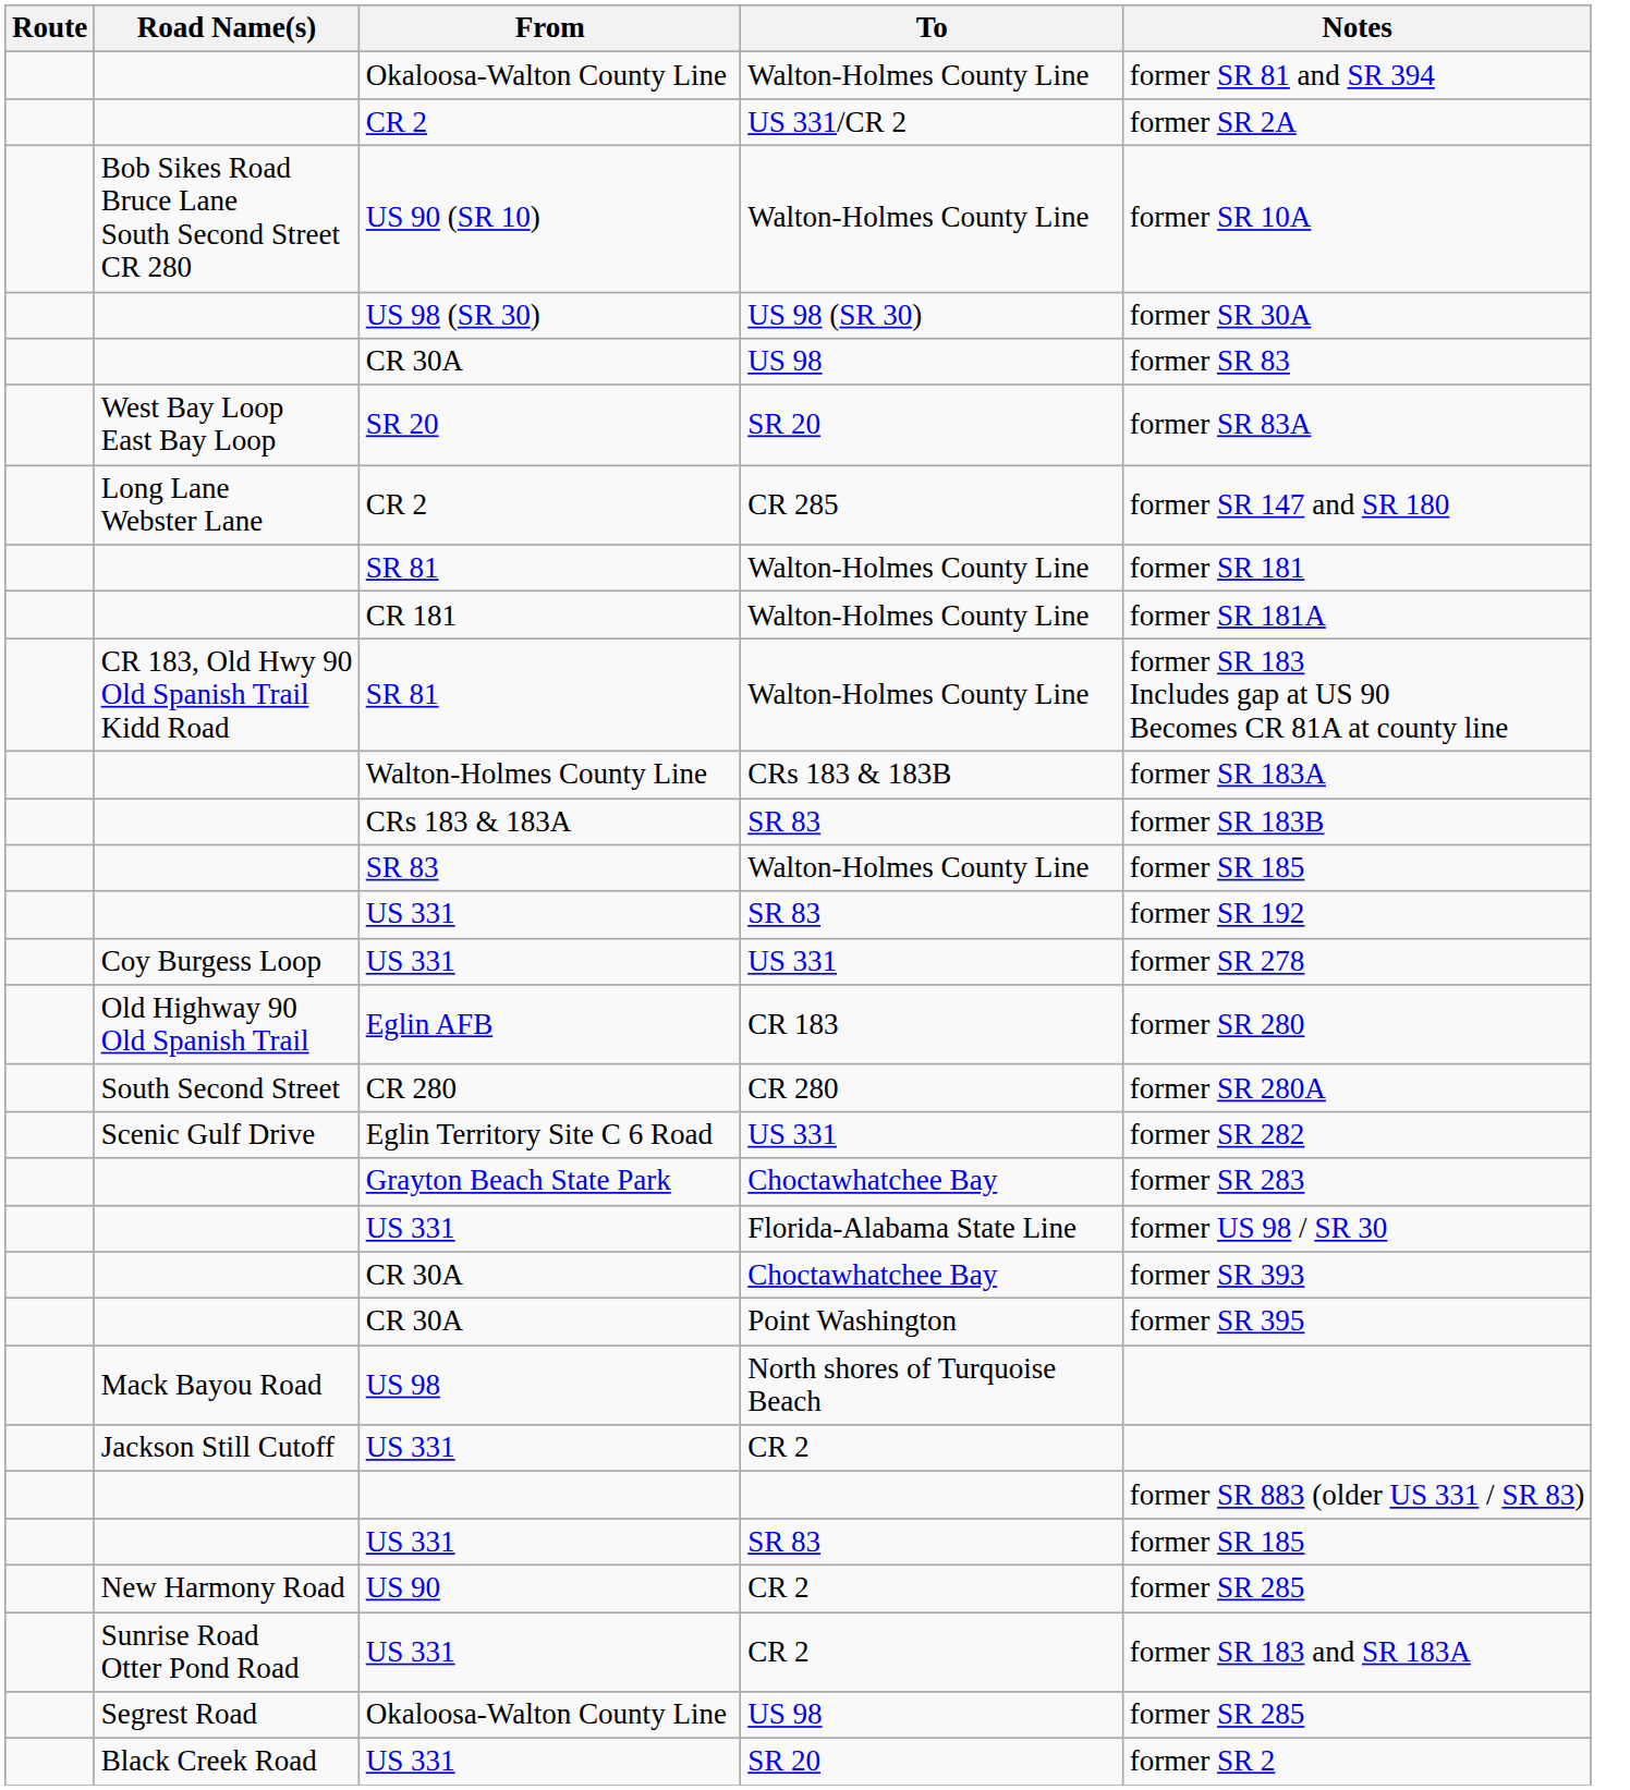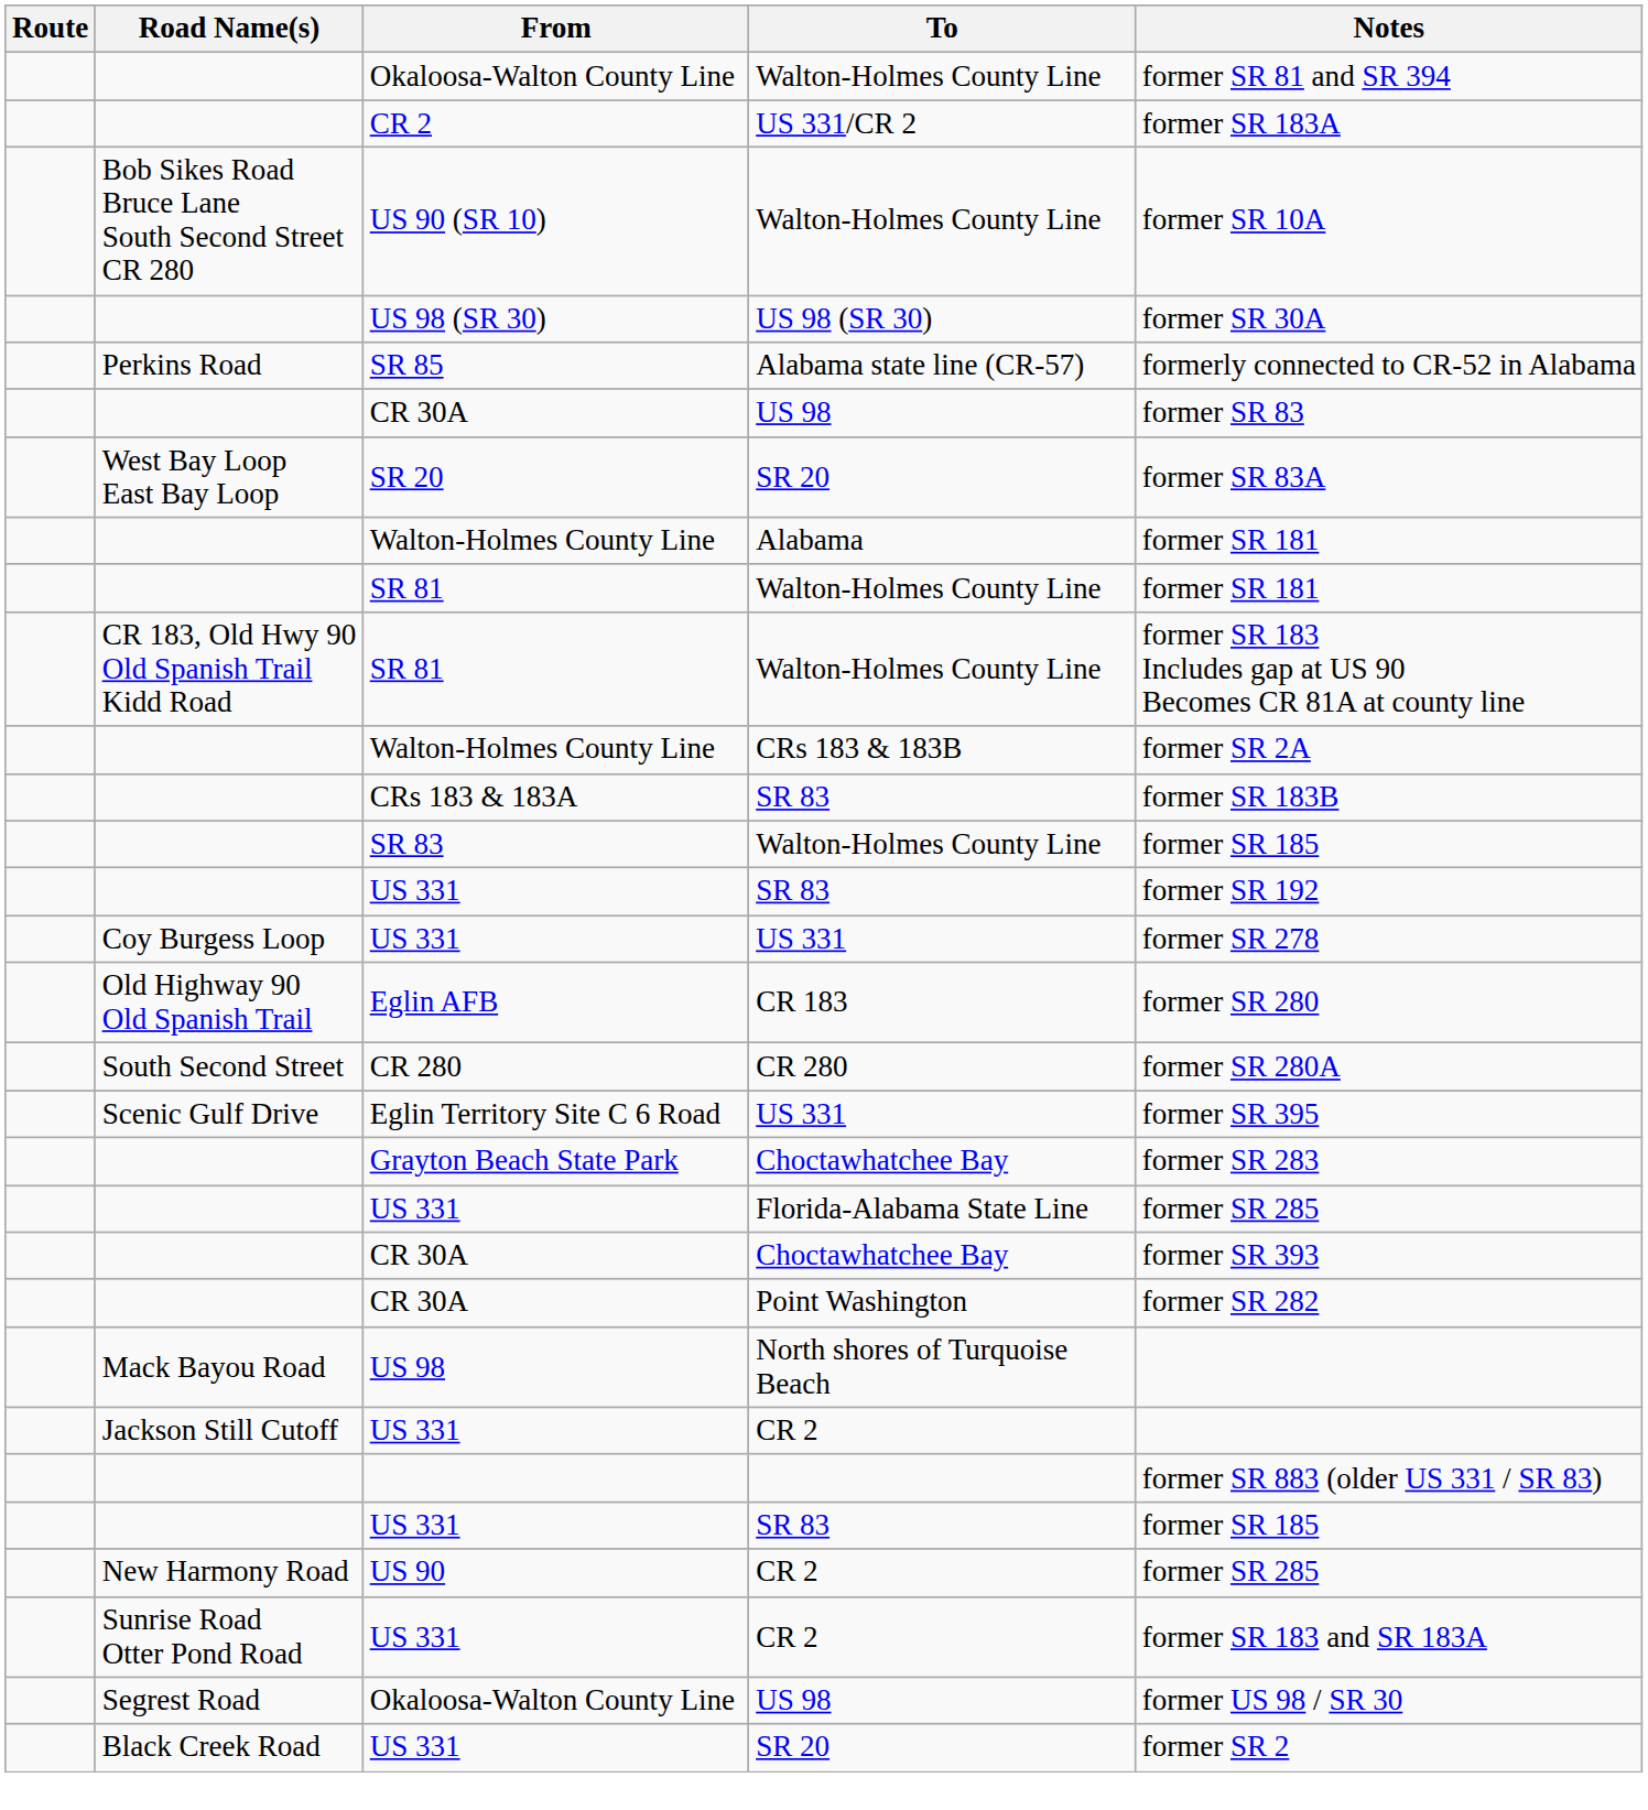CR 2 / US 331/CR 2 | Notes: former SR 2A -> former SR 183A
+ row: Perkins Road | SR 85 | Alabama state line (CR-57) | formerly connected to CR-52 in Alabama
- row: Long Lane Webster Lane | CR 2 | CR 285 | former SR 147 and SR 180
+ row: Walton-Holmes County Line | Alabama | former SR 181
- row: CR 181 | Walton-Holmes County Line | former SR 181A
Walton-Holmes County Line / CRs 183 & 183B | Notes: former SR 183A -> former SR 2A
Eglin Territory Site C 6 Road | Notes: former SR 282 -> former SR 395
US 331 / Florida-Alabama State Line | Notes: former US 98 / SR 30 -> former SR 285
CR 30A / Point Washington | Notes: former SR 395 -> former SR 282
Okaloosa-Walton County Line / US 98 | Notes: former SR 285 -> former US 98 / SR 30
